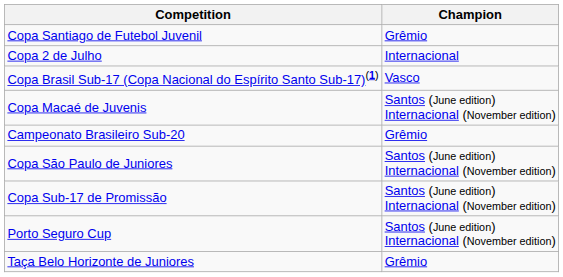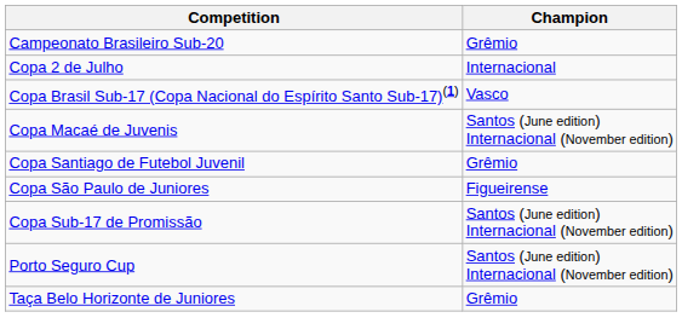rows swapped: Campeonato Brasileiro Sub-20 <-> Copa Santiago de Futebol Juvenil
Copa São Paulo de Juniores | Champion: Santos (June edition) Internacional (November edition) -> Figueirense
